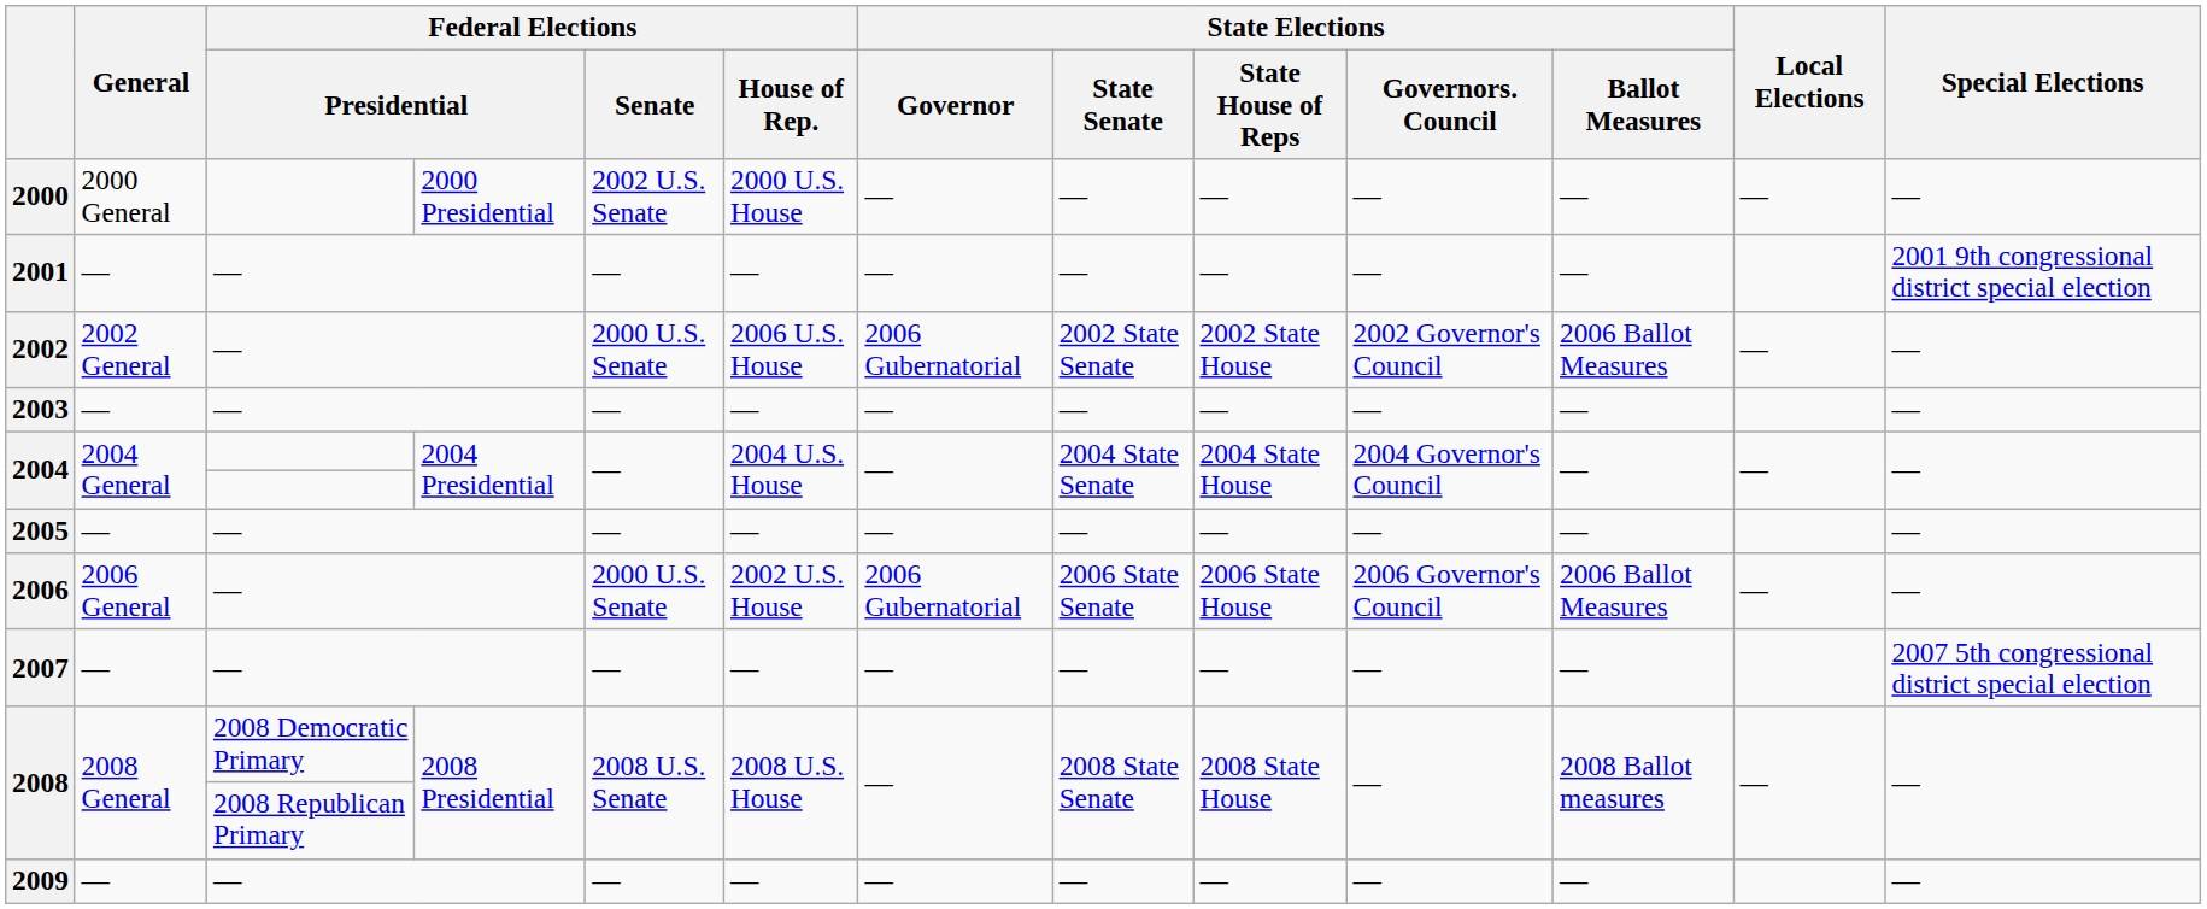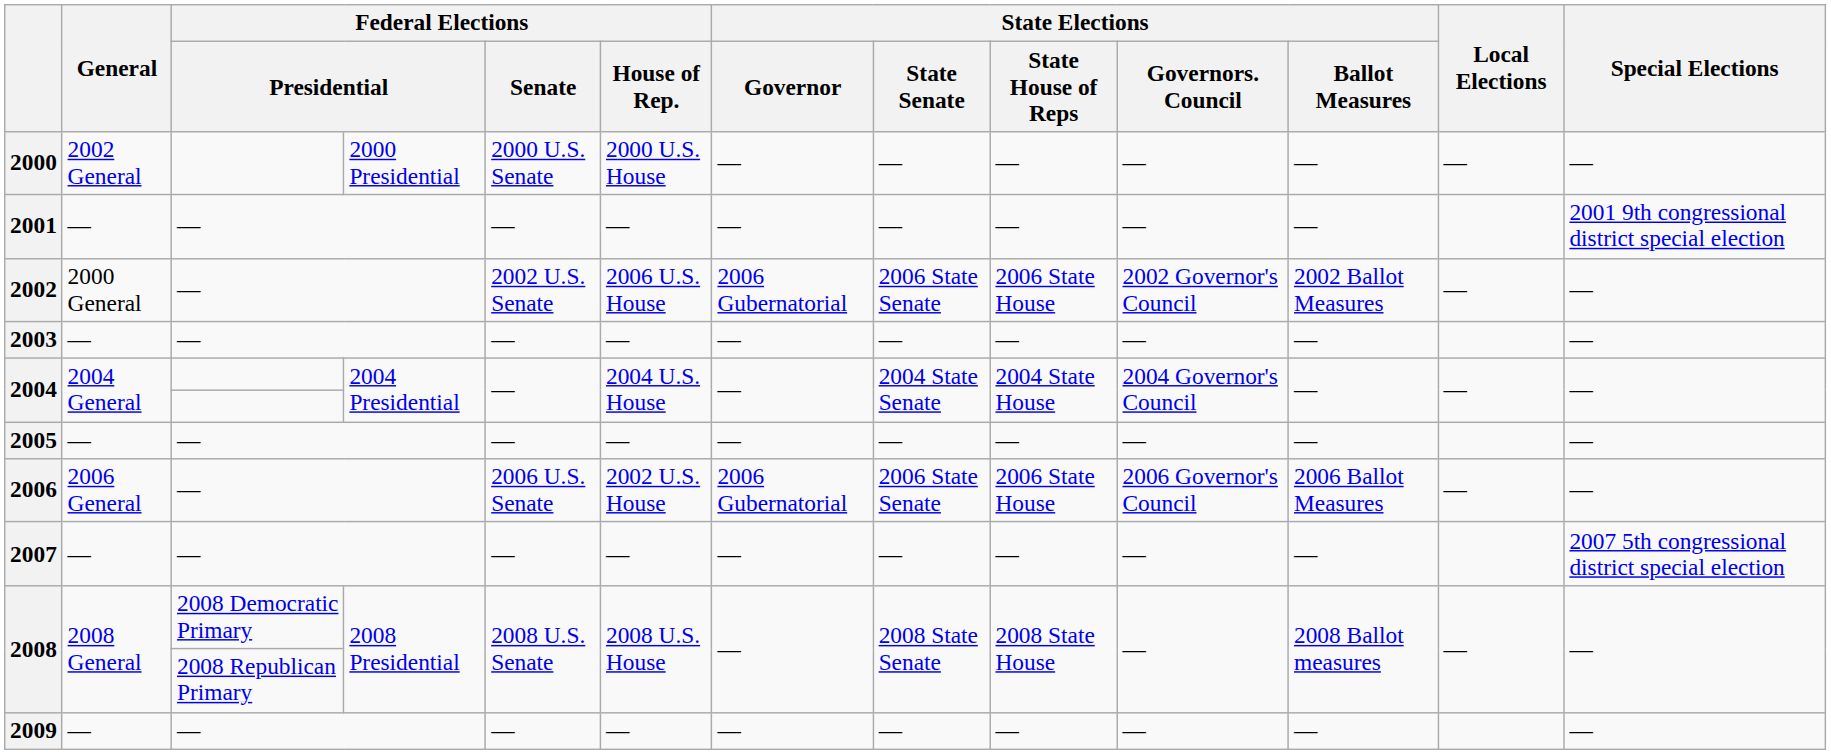2000 | General: 2000 General -> 2002 General
2000 | Federal Elections / Senate: 2002 U.S. Senate -> 2000 U.S. Senate
2002 | General: 2002 General -> 2000 General
2002 | Federal Elections / Senate: 2000 U.S. Senate -> 2002 U.S. Senate
2002 | State Elections / State Senate: 2002 State Senate -> 2006 State Senate
2002 | State Elections / State House of Reps: 2002 State House -> 2006 State House
2002 | State Elections / Ballot Measures: 2006 Ballot Measures -> 2002 Ballot Measures
2006 | Federal Elections / Senate: 2000 U.S. Senate -> 2006 U.S. Senate
